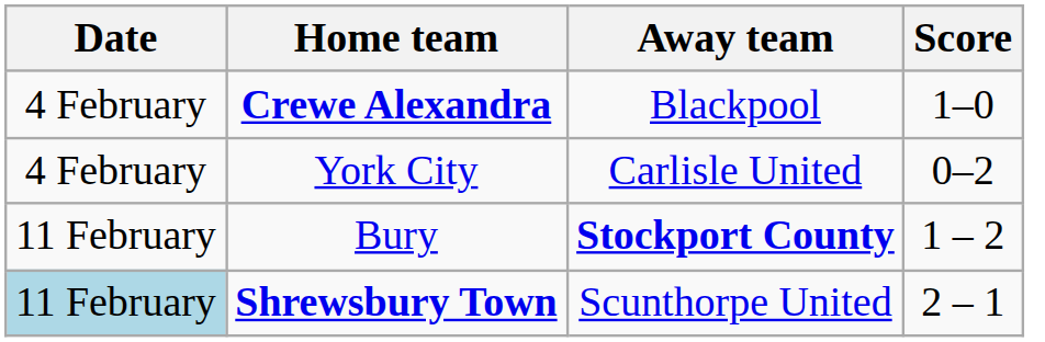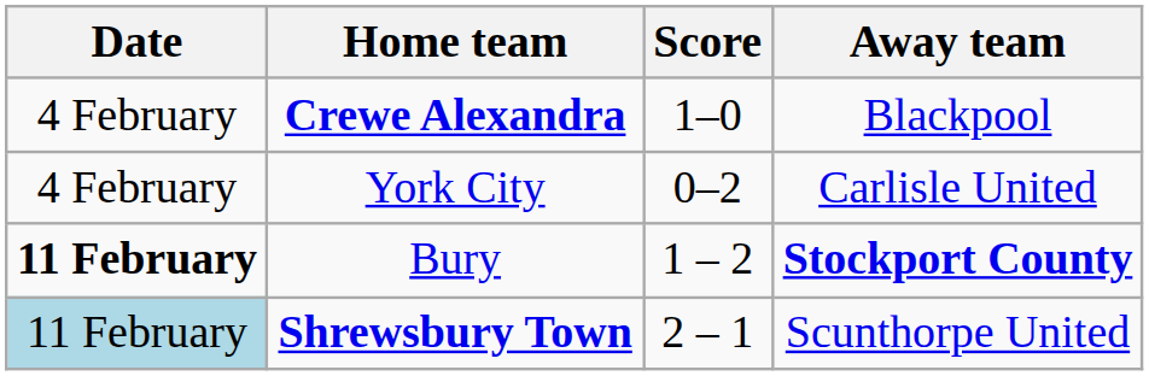columns swapped: Score <-> Away team
Bury | Date: normal -> bold
